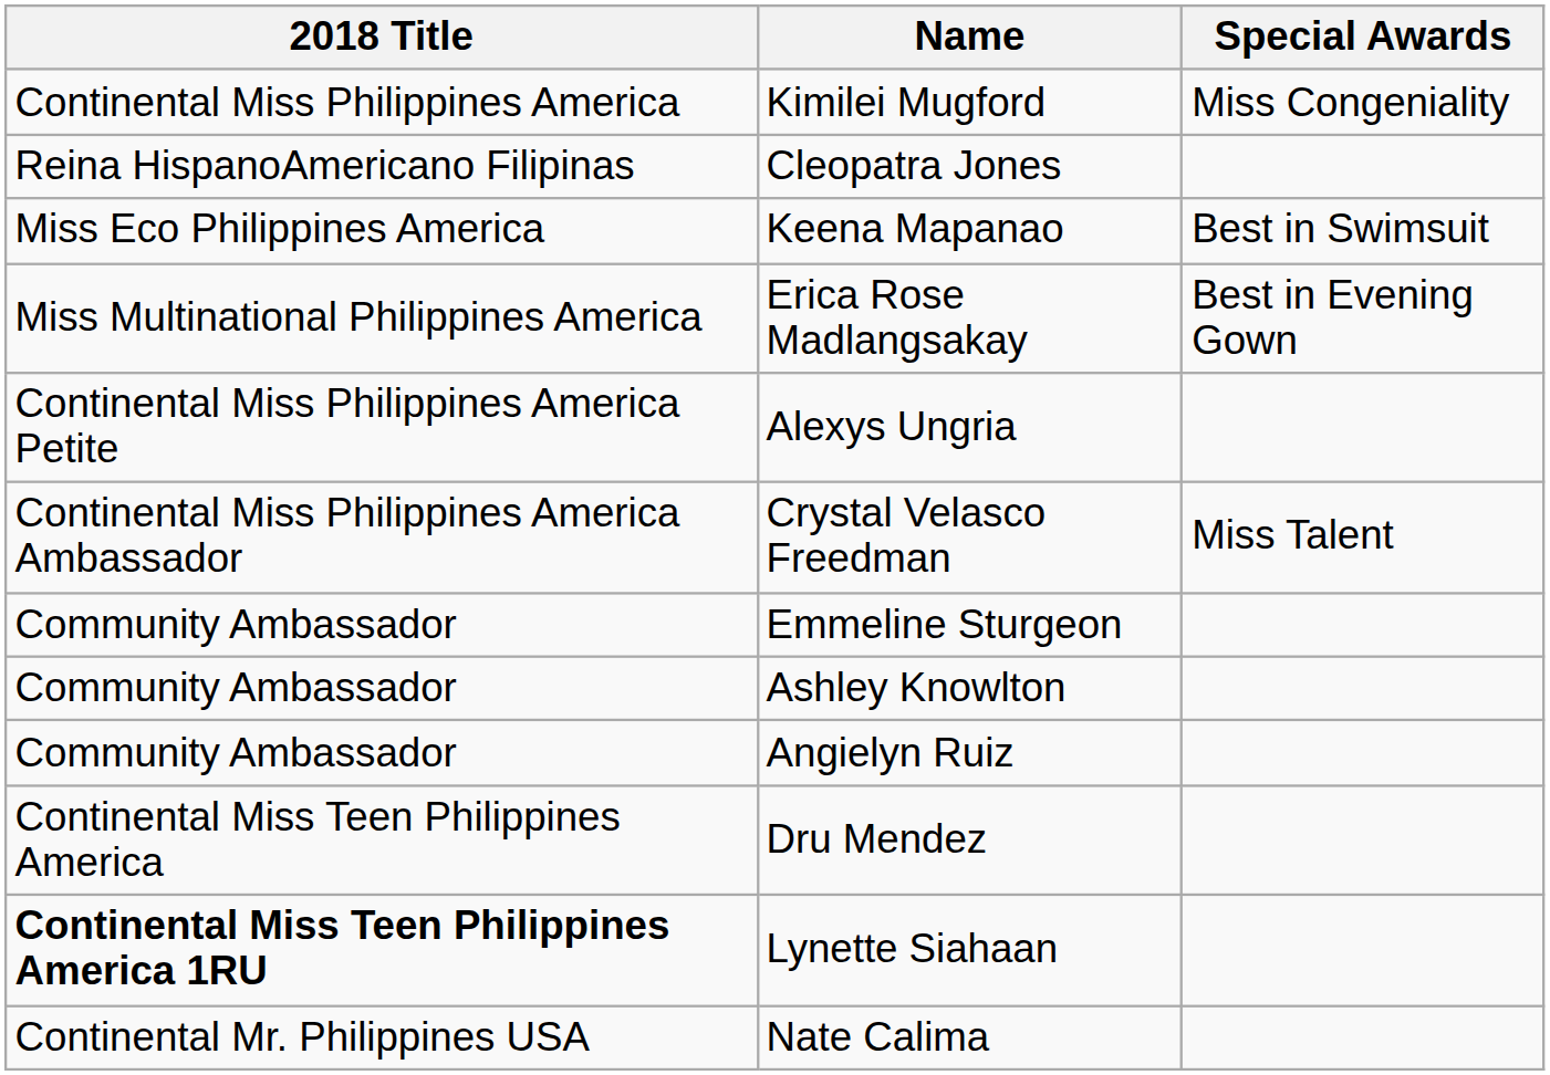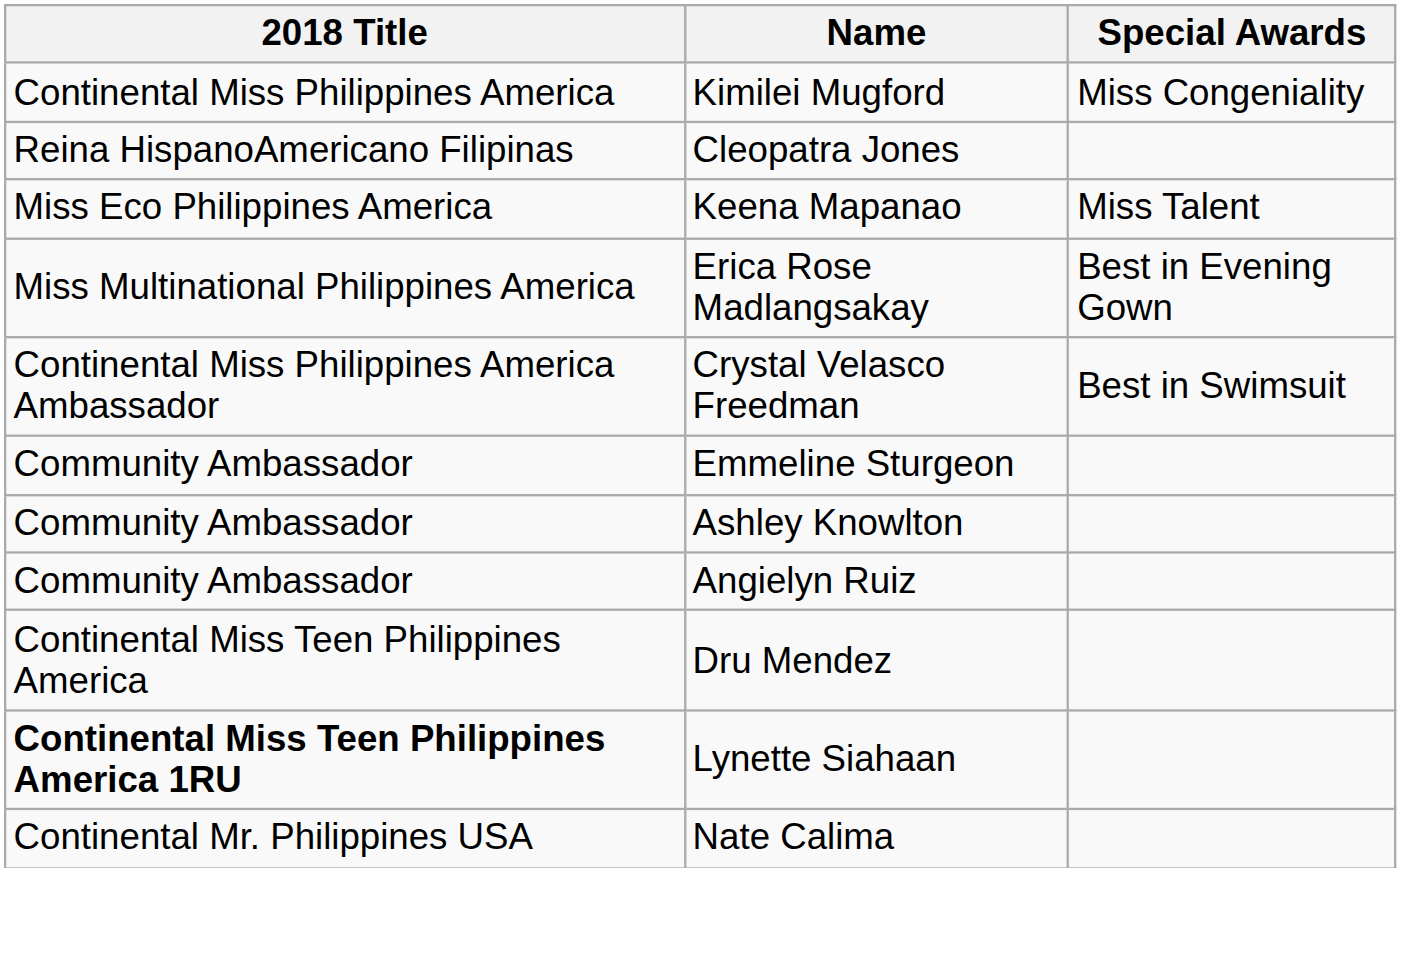Keena Mapanao | Special Awards: Best in Swimsuit -> Miss Talent
- row: Continental Miss Philippines America Petite | Alexys Ungria
Crystal Velasco Freedman | Special Awards: Miss Talent -> Best in Swimsuit
